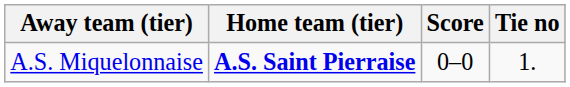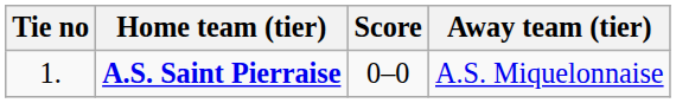columns swapped: Tie no <-> Away team (tier)
